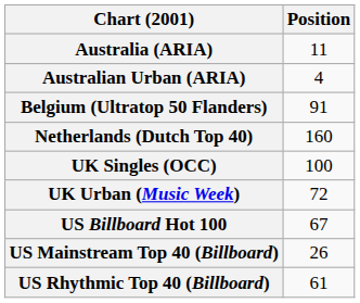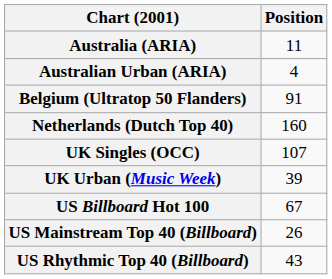UK Singles (OCC) | Position: 100 -> 107
UK Urban (Music Week) | Position: 72 -> 39
US Rhythmic Top 40 (Billboard) | Position: 61 -> 43
